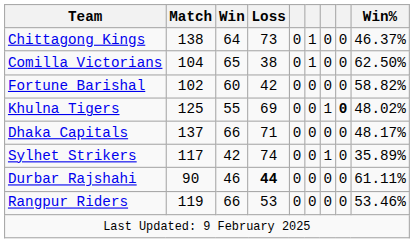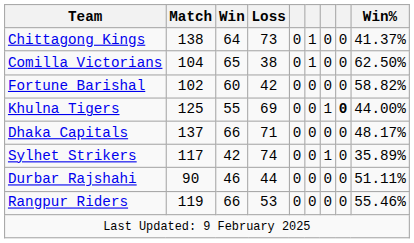Chittagong Kings | Win%: 46.37% -> 41.37%
Khulna Tigers | Win%: 48.02% -> 44.00%
Durbar Rajshahi | Loss: bold -> normal
Durbar Rajshahi | Win%: 61.11% -> 51.11%
Rangpur Riders | Win%: 53.46% -> 55.46%
